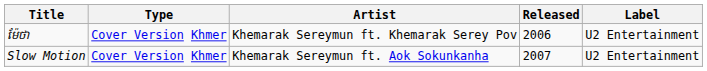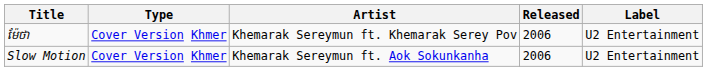Slow Motion | Released: 2007 -> 2006
